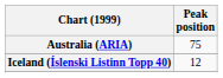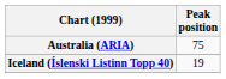Iceland (Íslenski Listinn Topp 40) | Peak position: 12 -> 19
